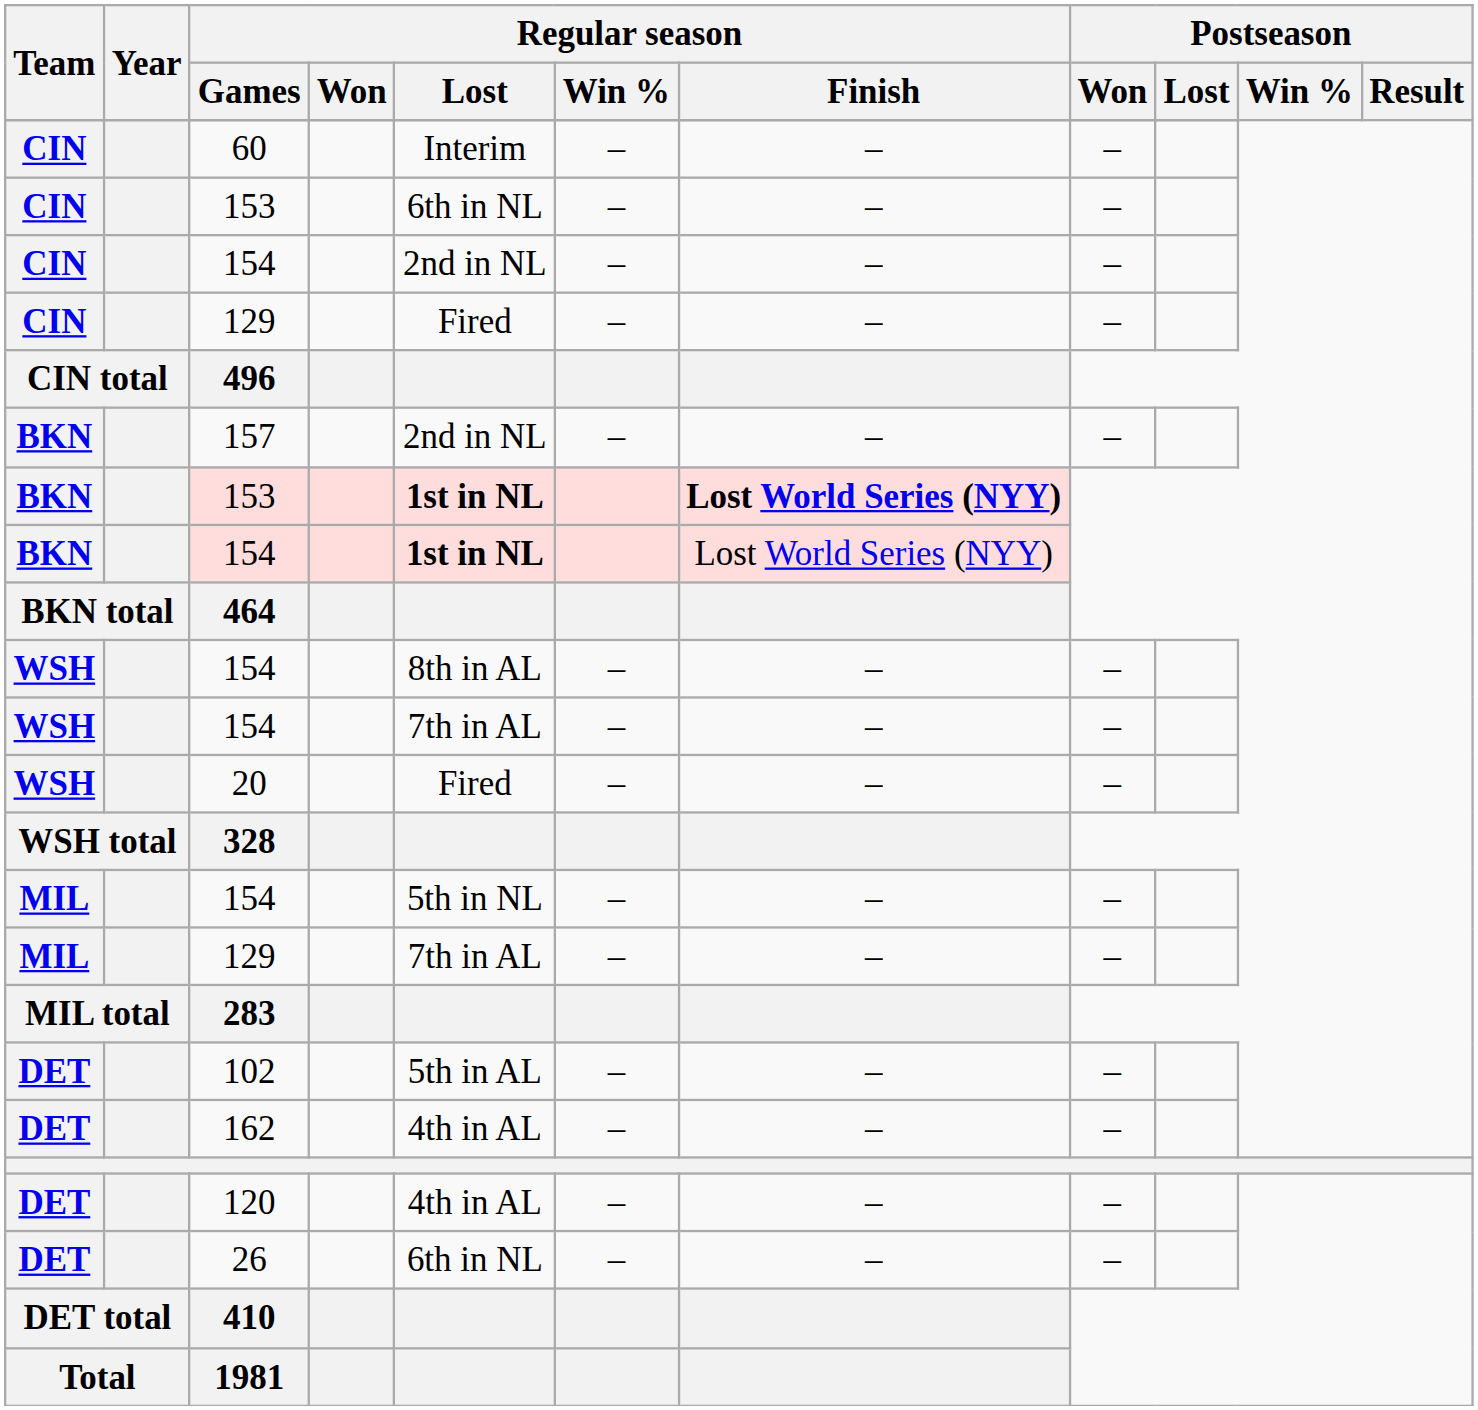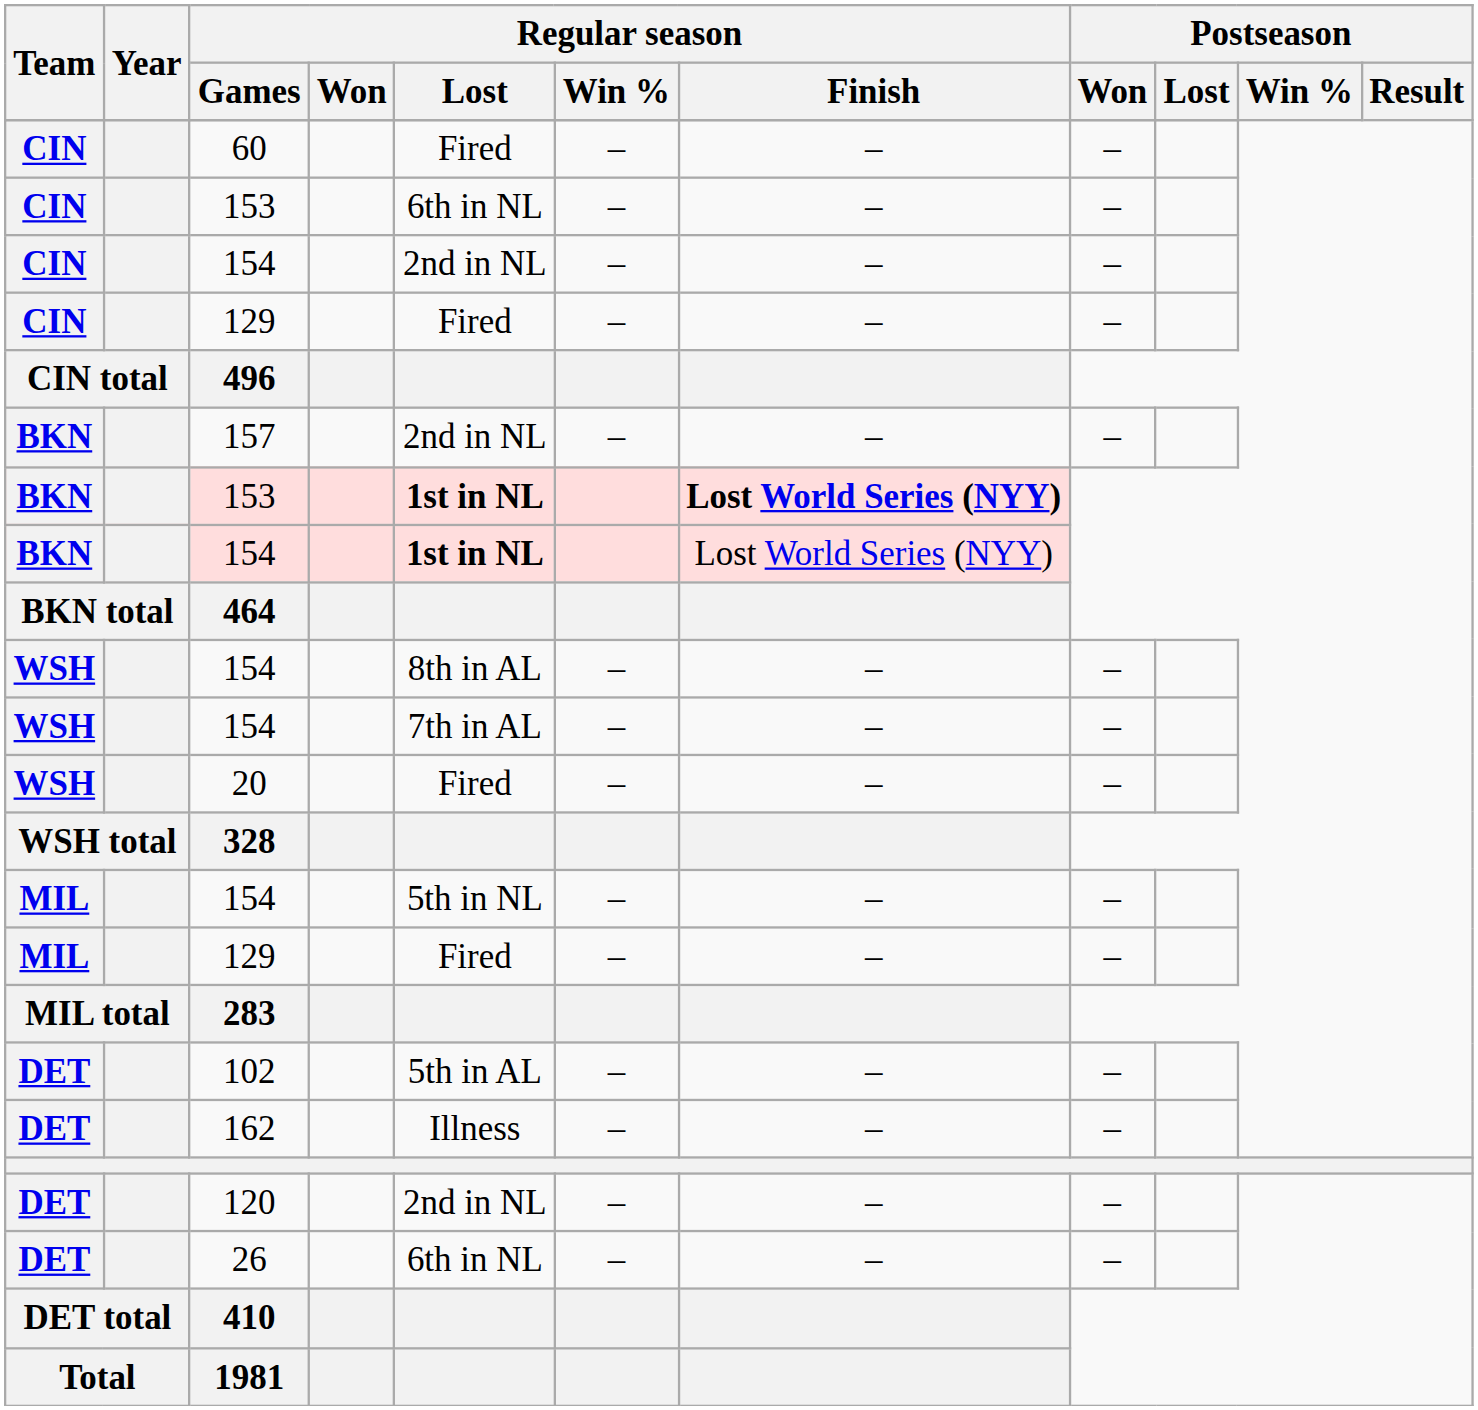60 | Regular season / Lost: Interim -> Fired
MIL / 129 | Regular season / Lost: 7th in AL -> Fired
162 | Regular season / Lost: 4th in AL -> Illness
120 | Regular season / Lost: 4th in AL -> 2nd in NL
